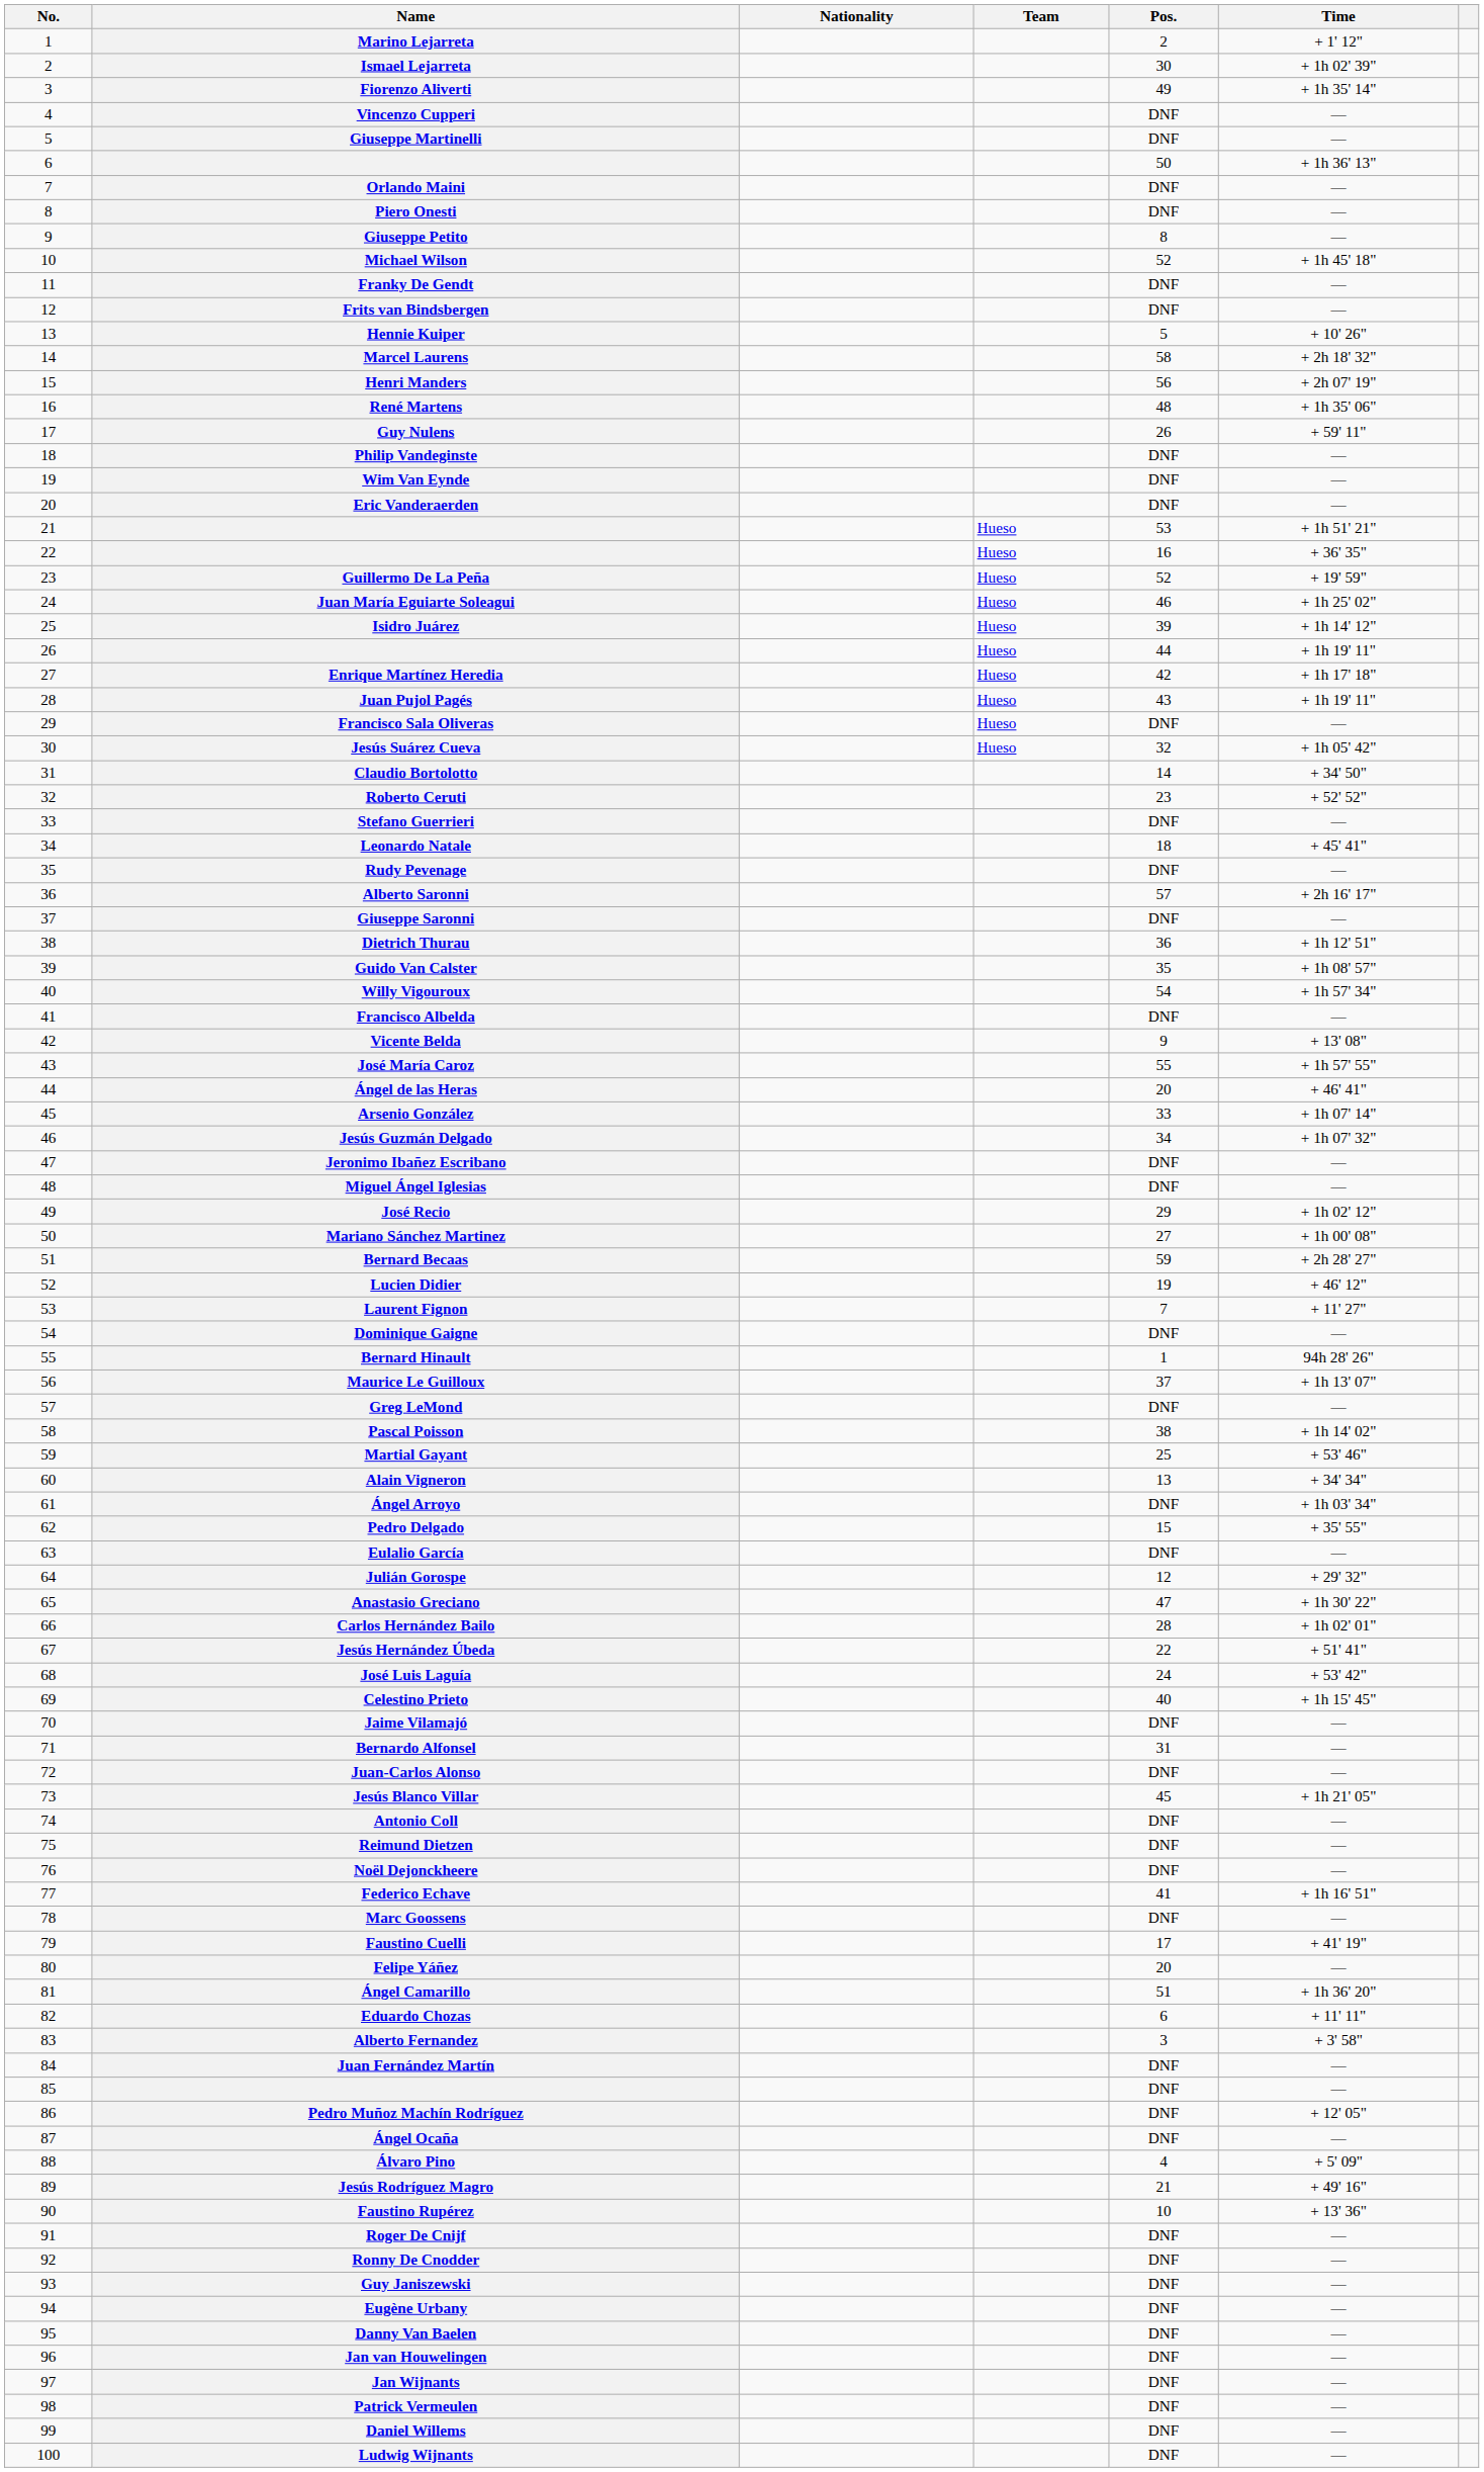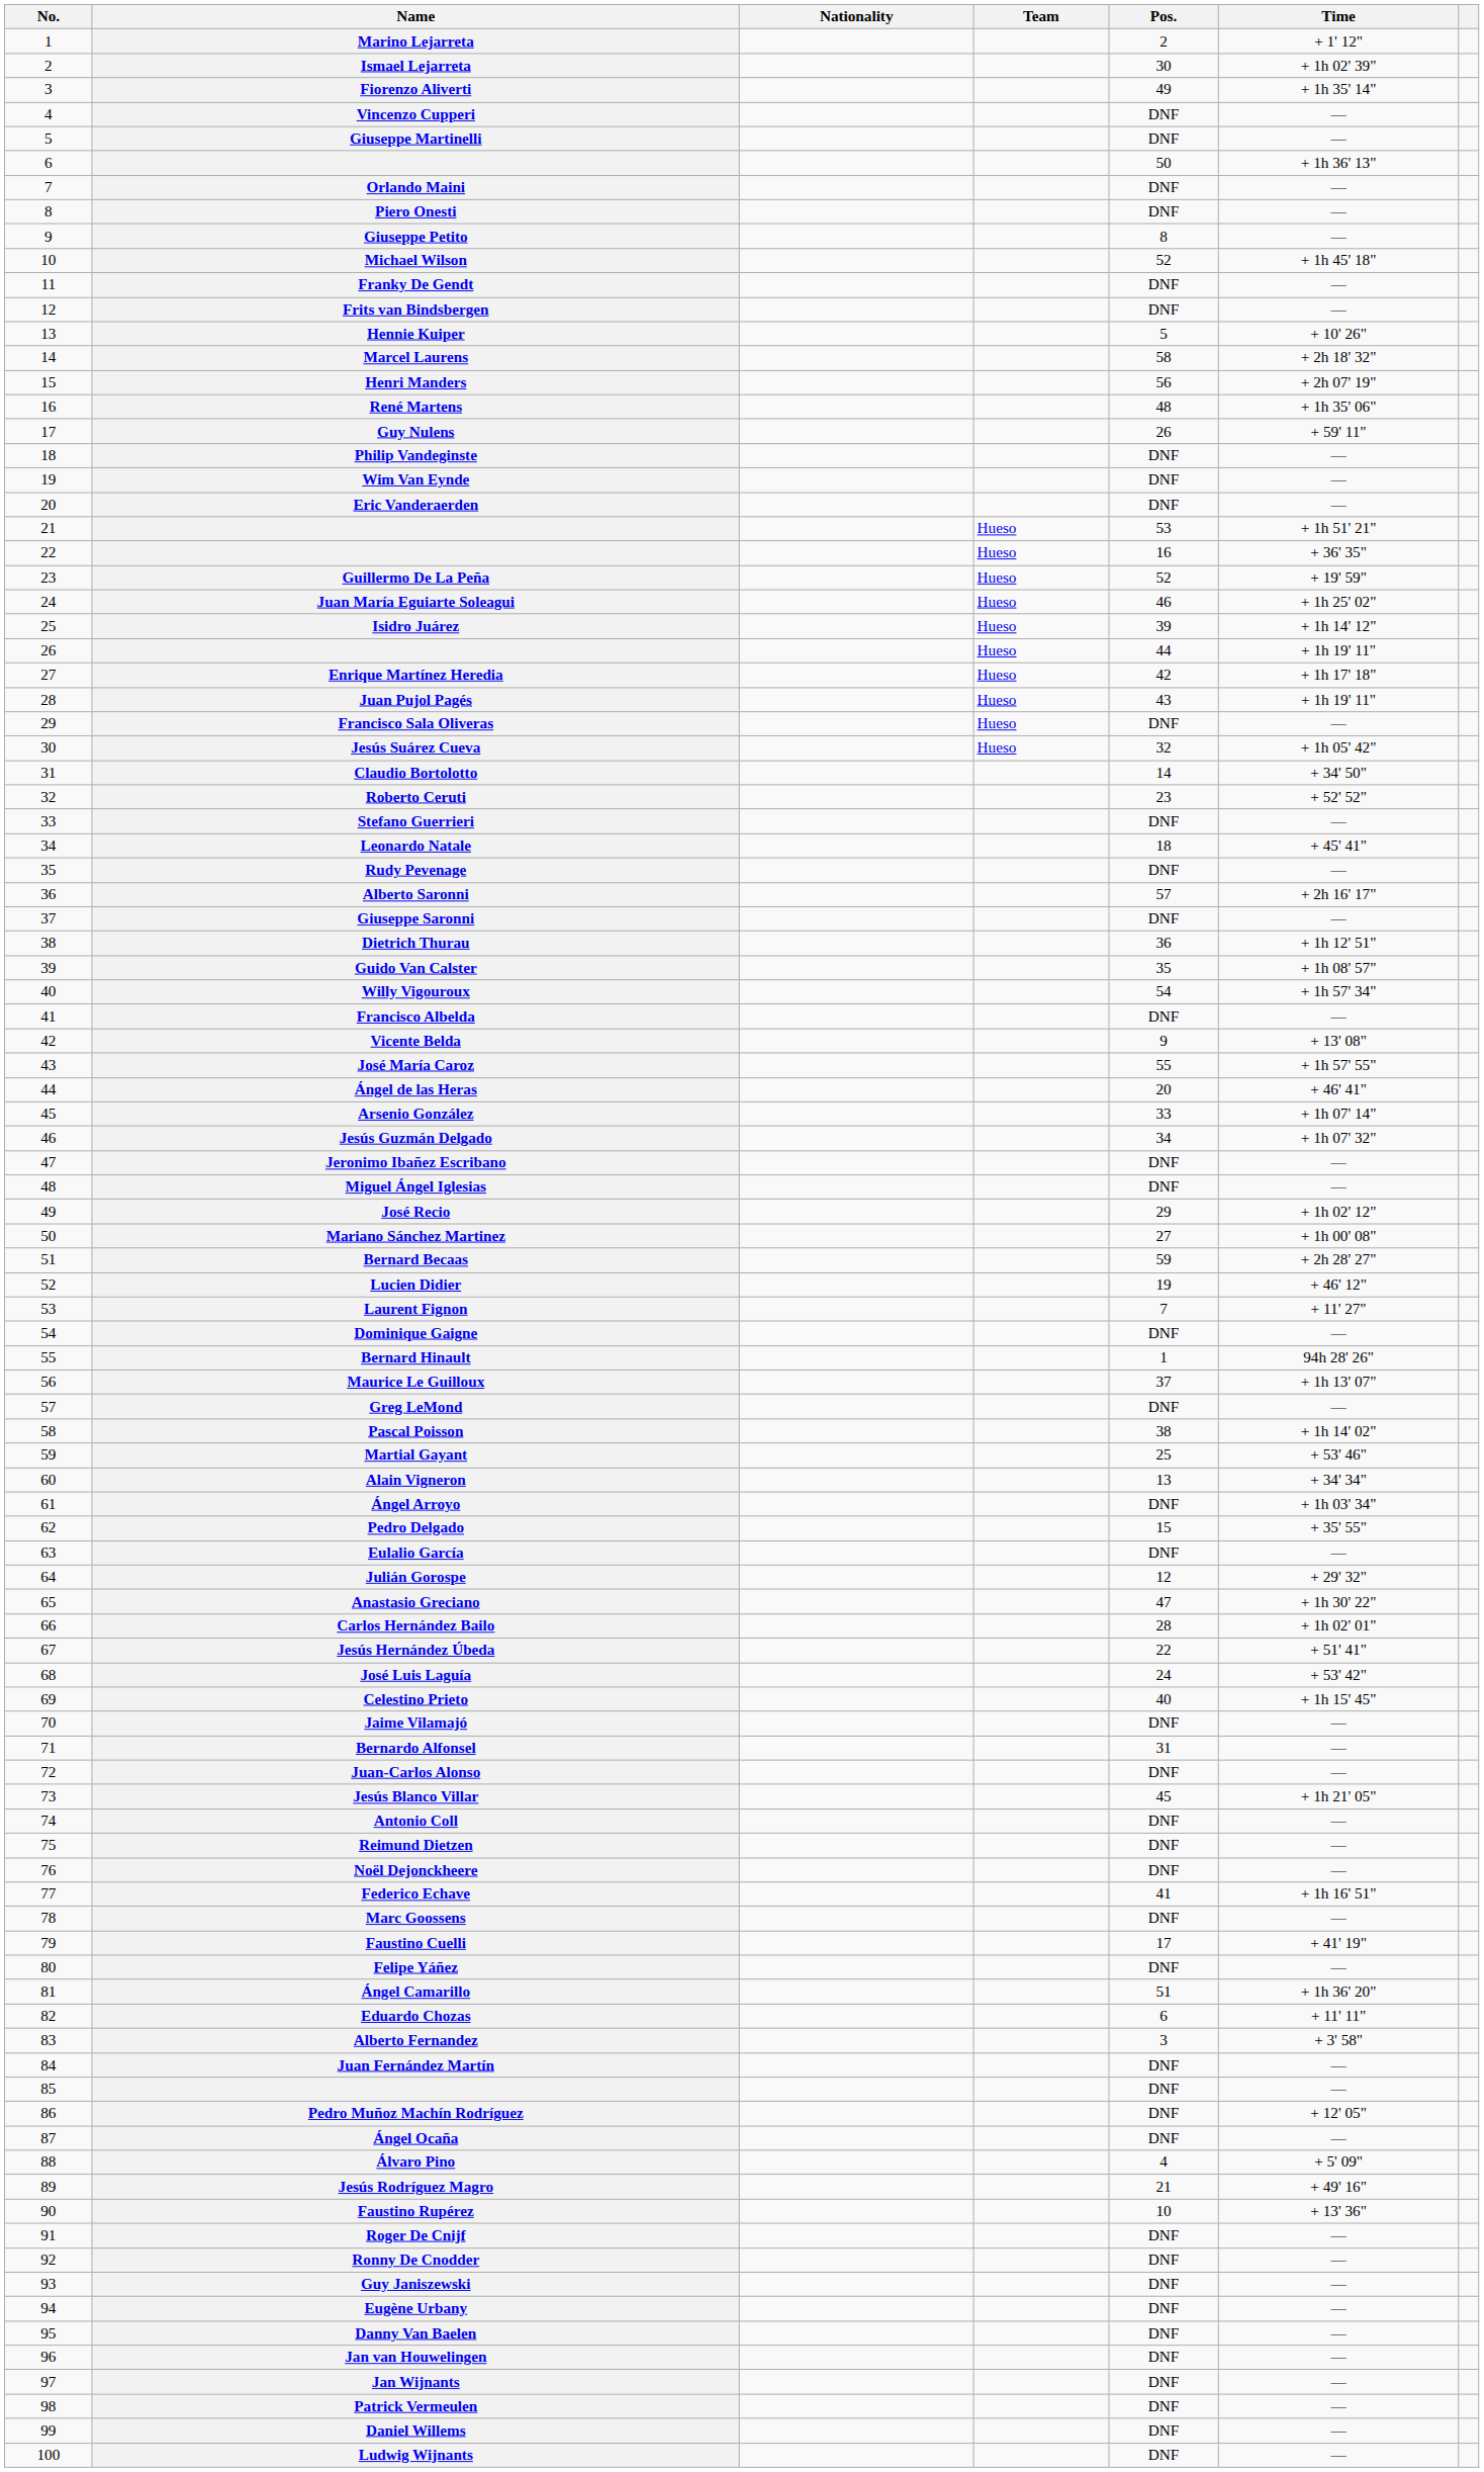Felipe Yáñez | Pos.: 20 -> DNF
